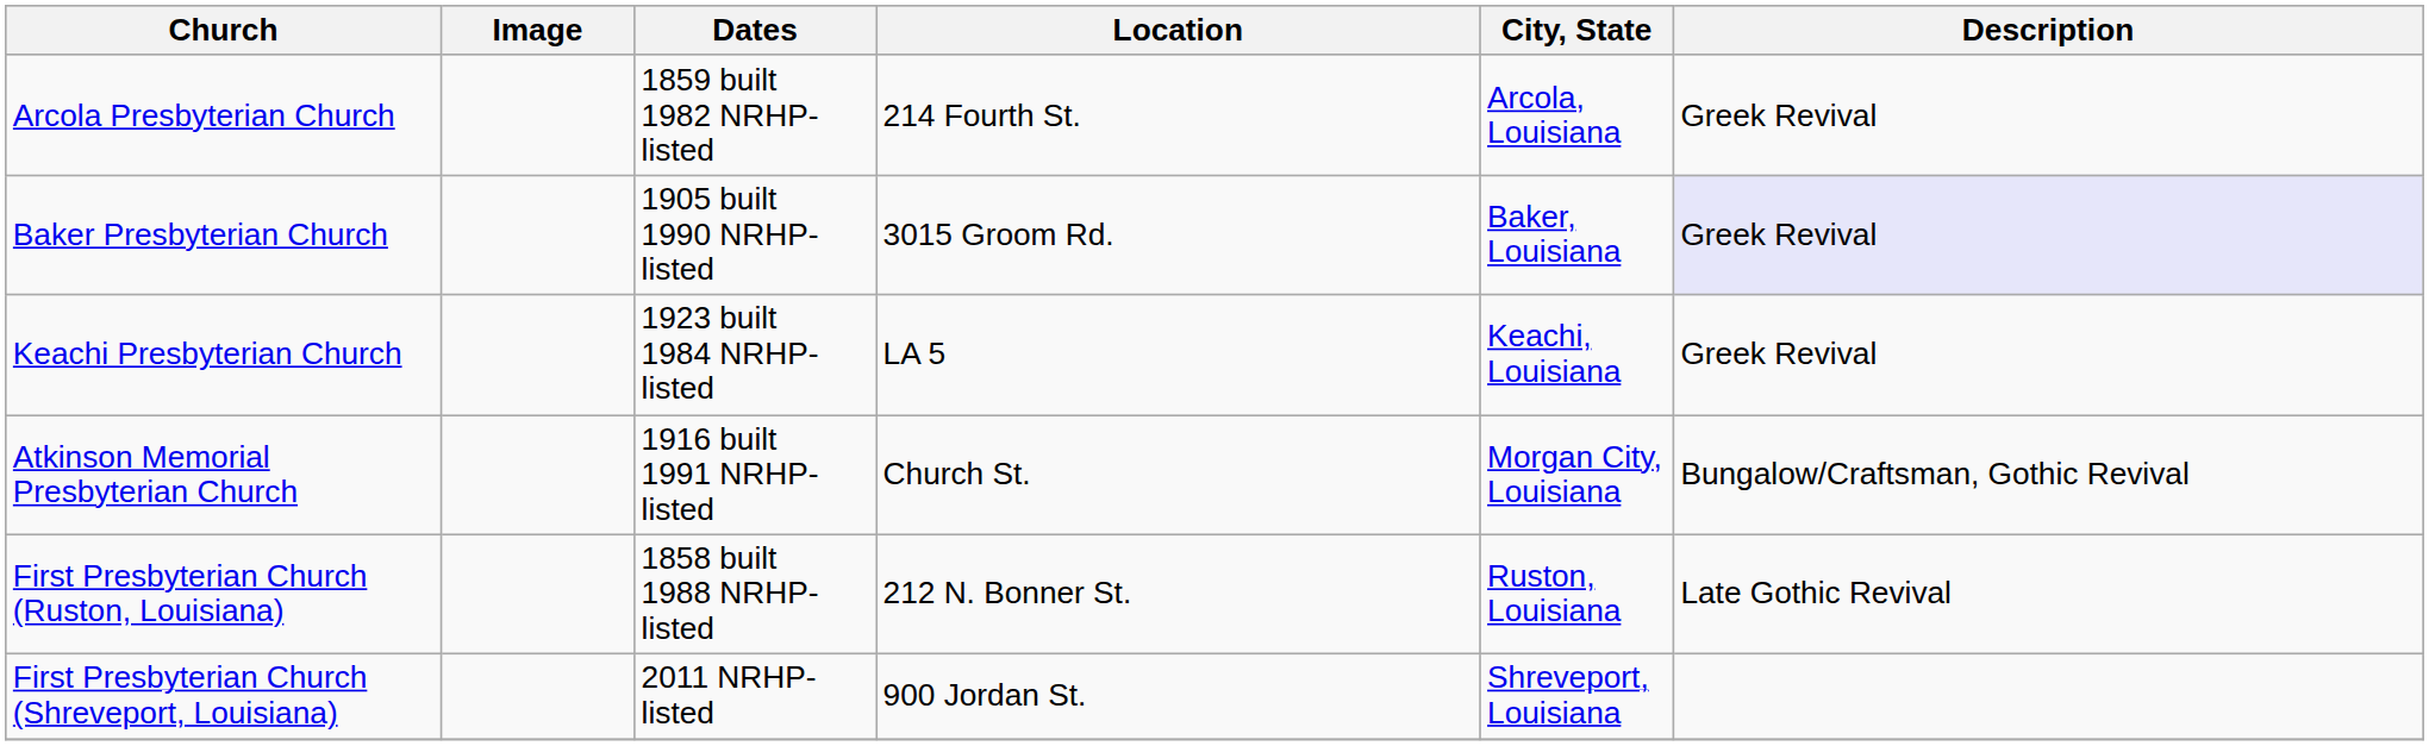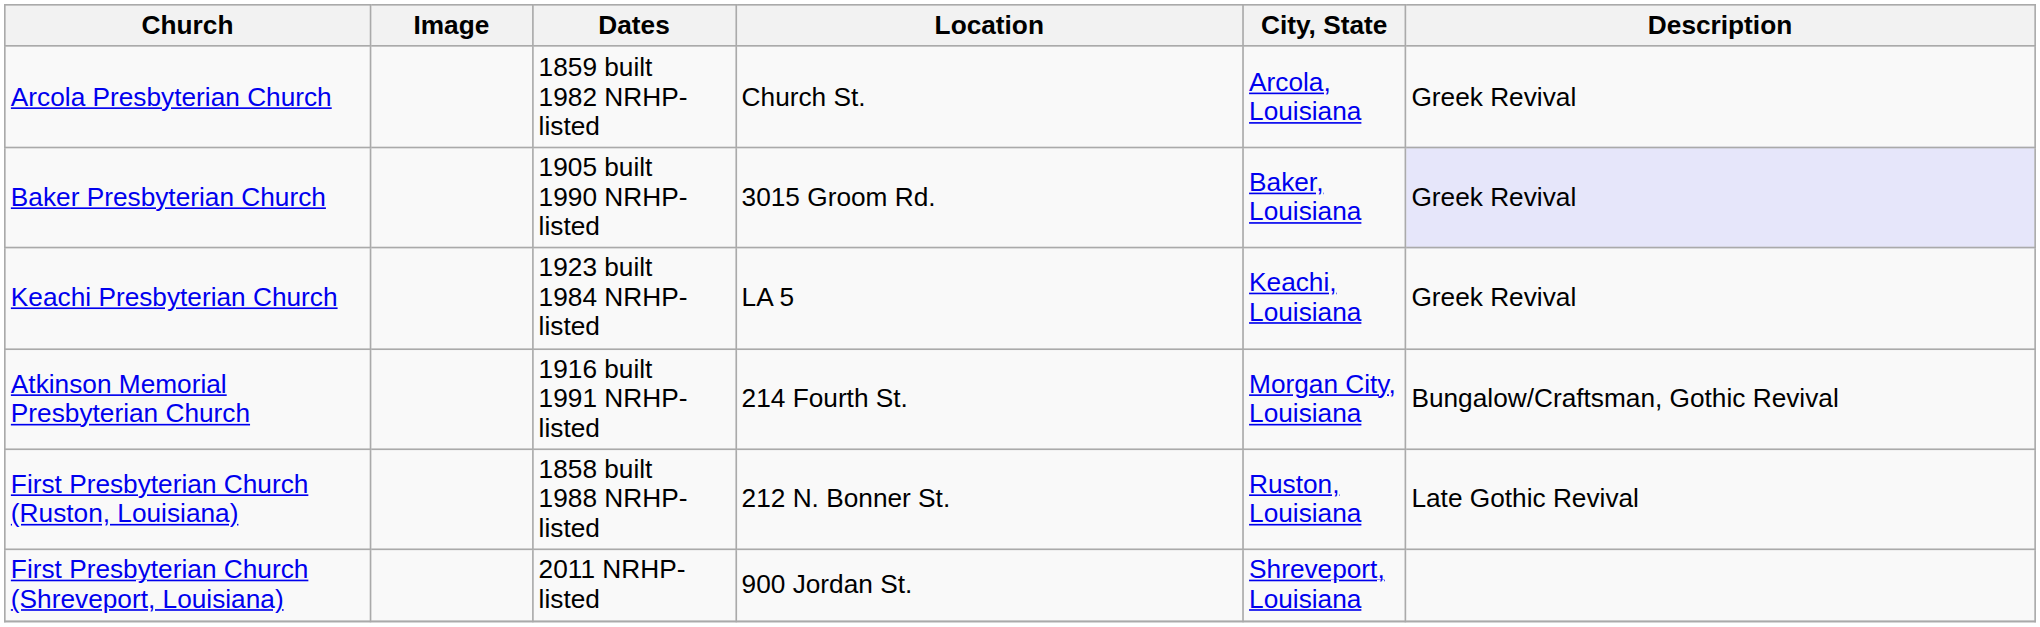Arcola Presbyterian Church | Location: 214 Fourth St. -> Church St.
Atkinson Memorial Presbyterian Church | Location: Church St. -> 214 Fourth St.
